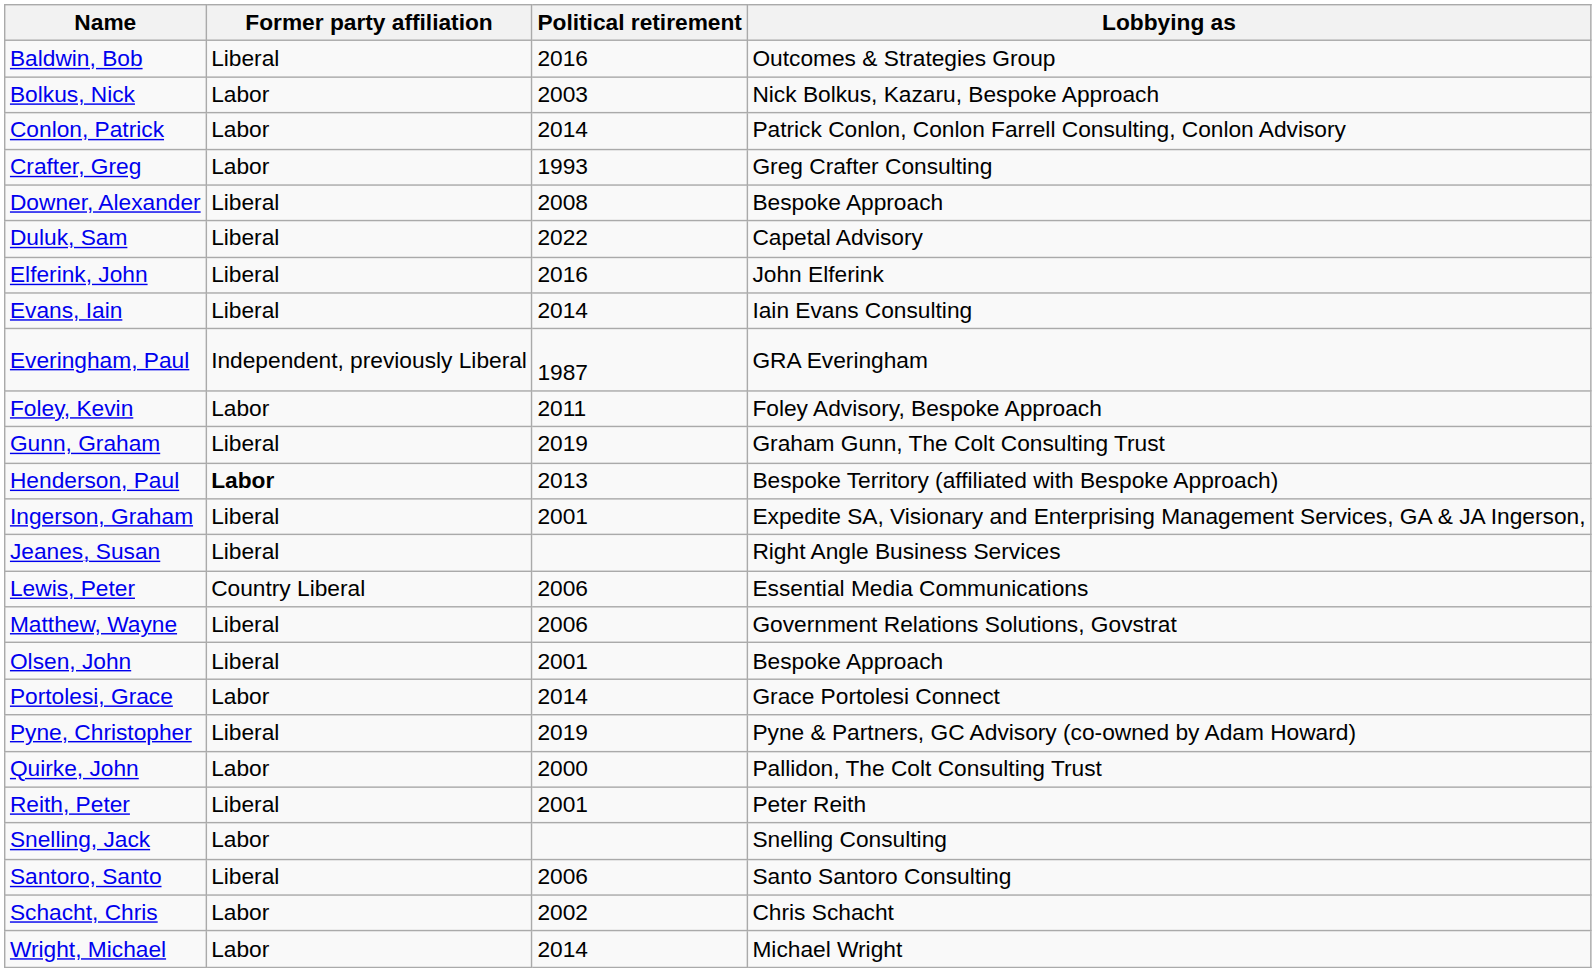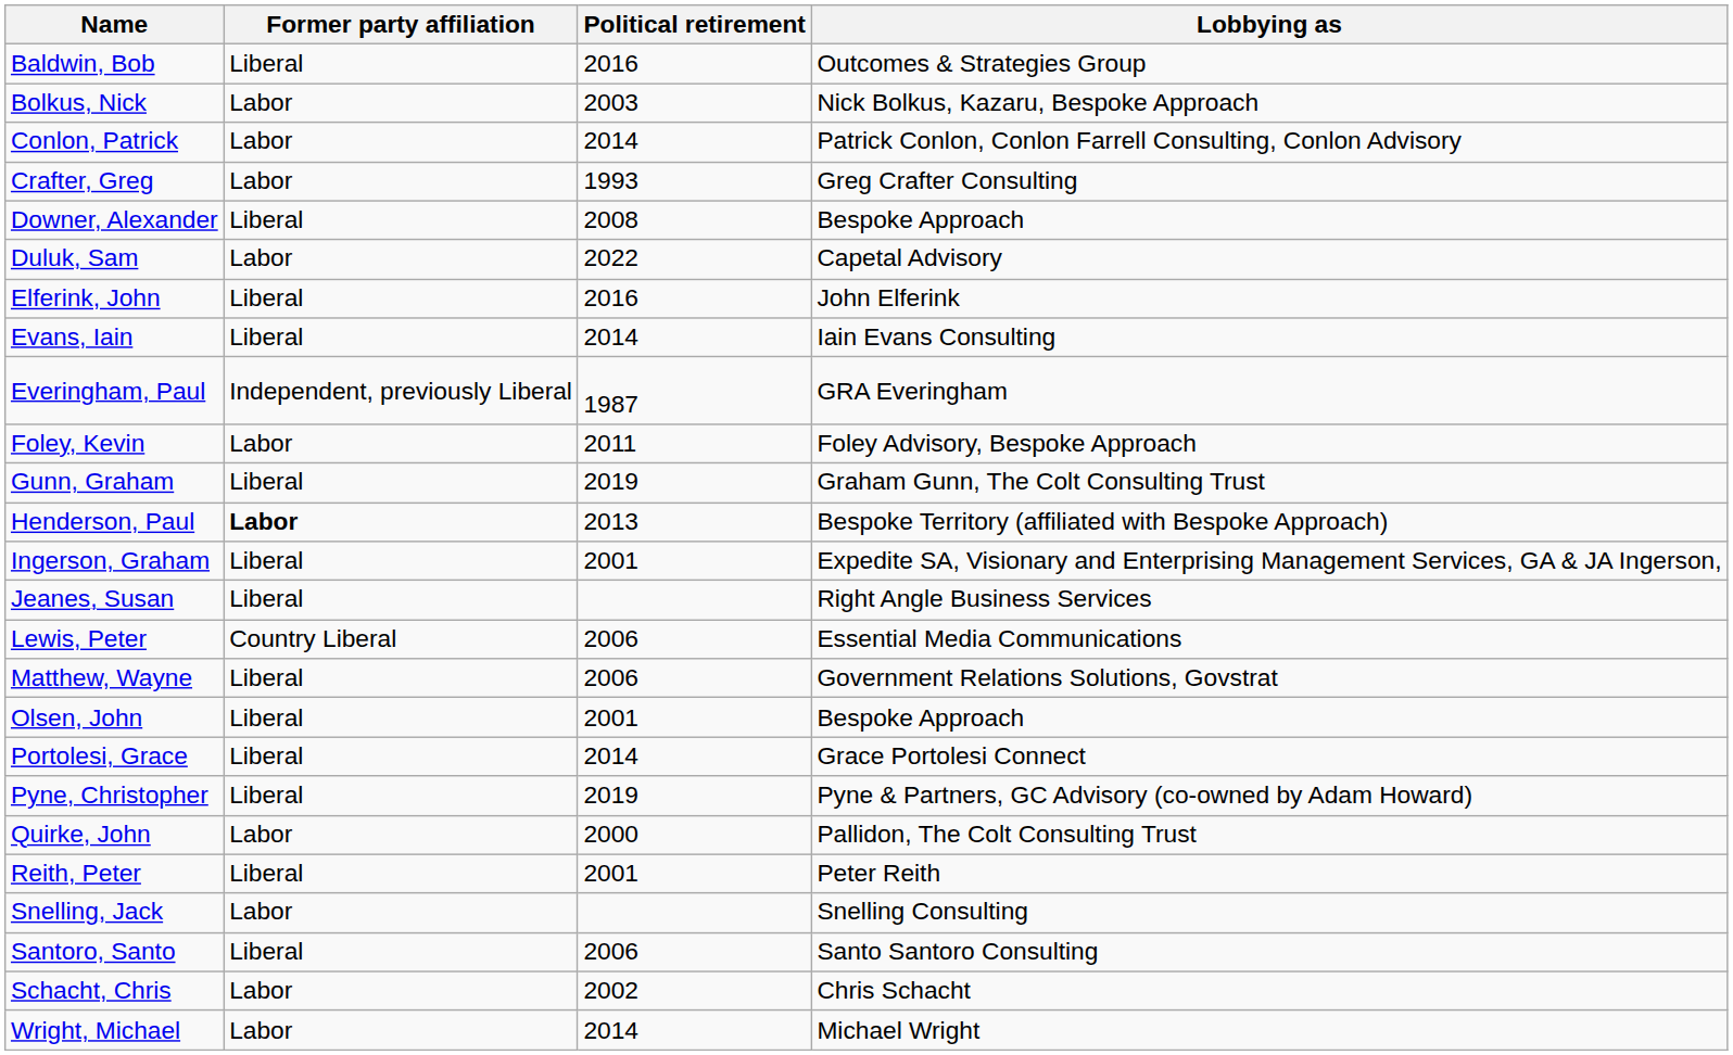Duluk, Sam | Former party affiliation: Liberal -> Labor
Portolesi, Grace | Former party affiliation: Labor -> Liberal
